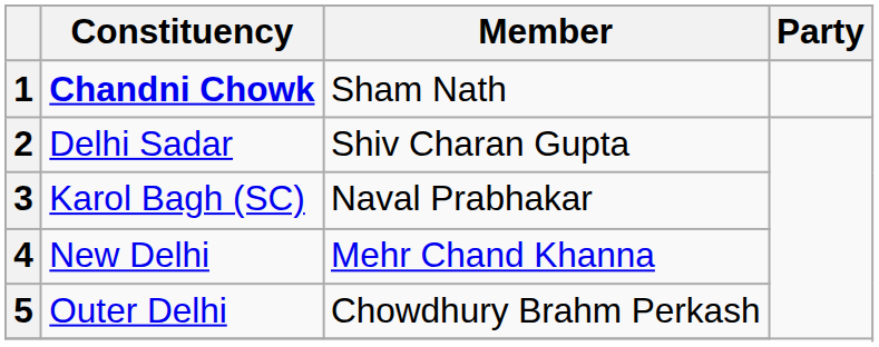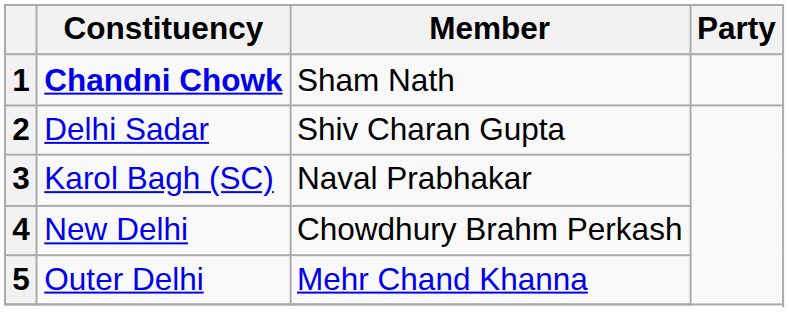4 | Member: Mehr Chand Khanna -> Chowdhury Brahm Perkash
5 | Member: Chowdhury Brahm Perkash -> Mehr Chand Khanna
